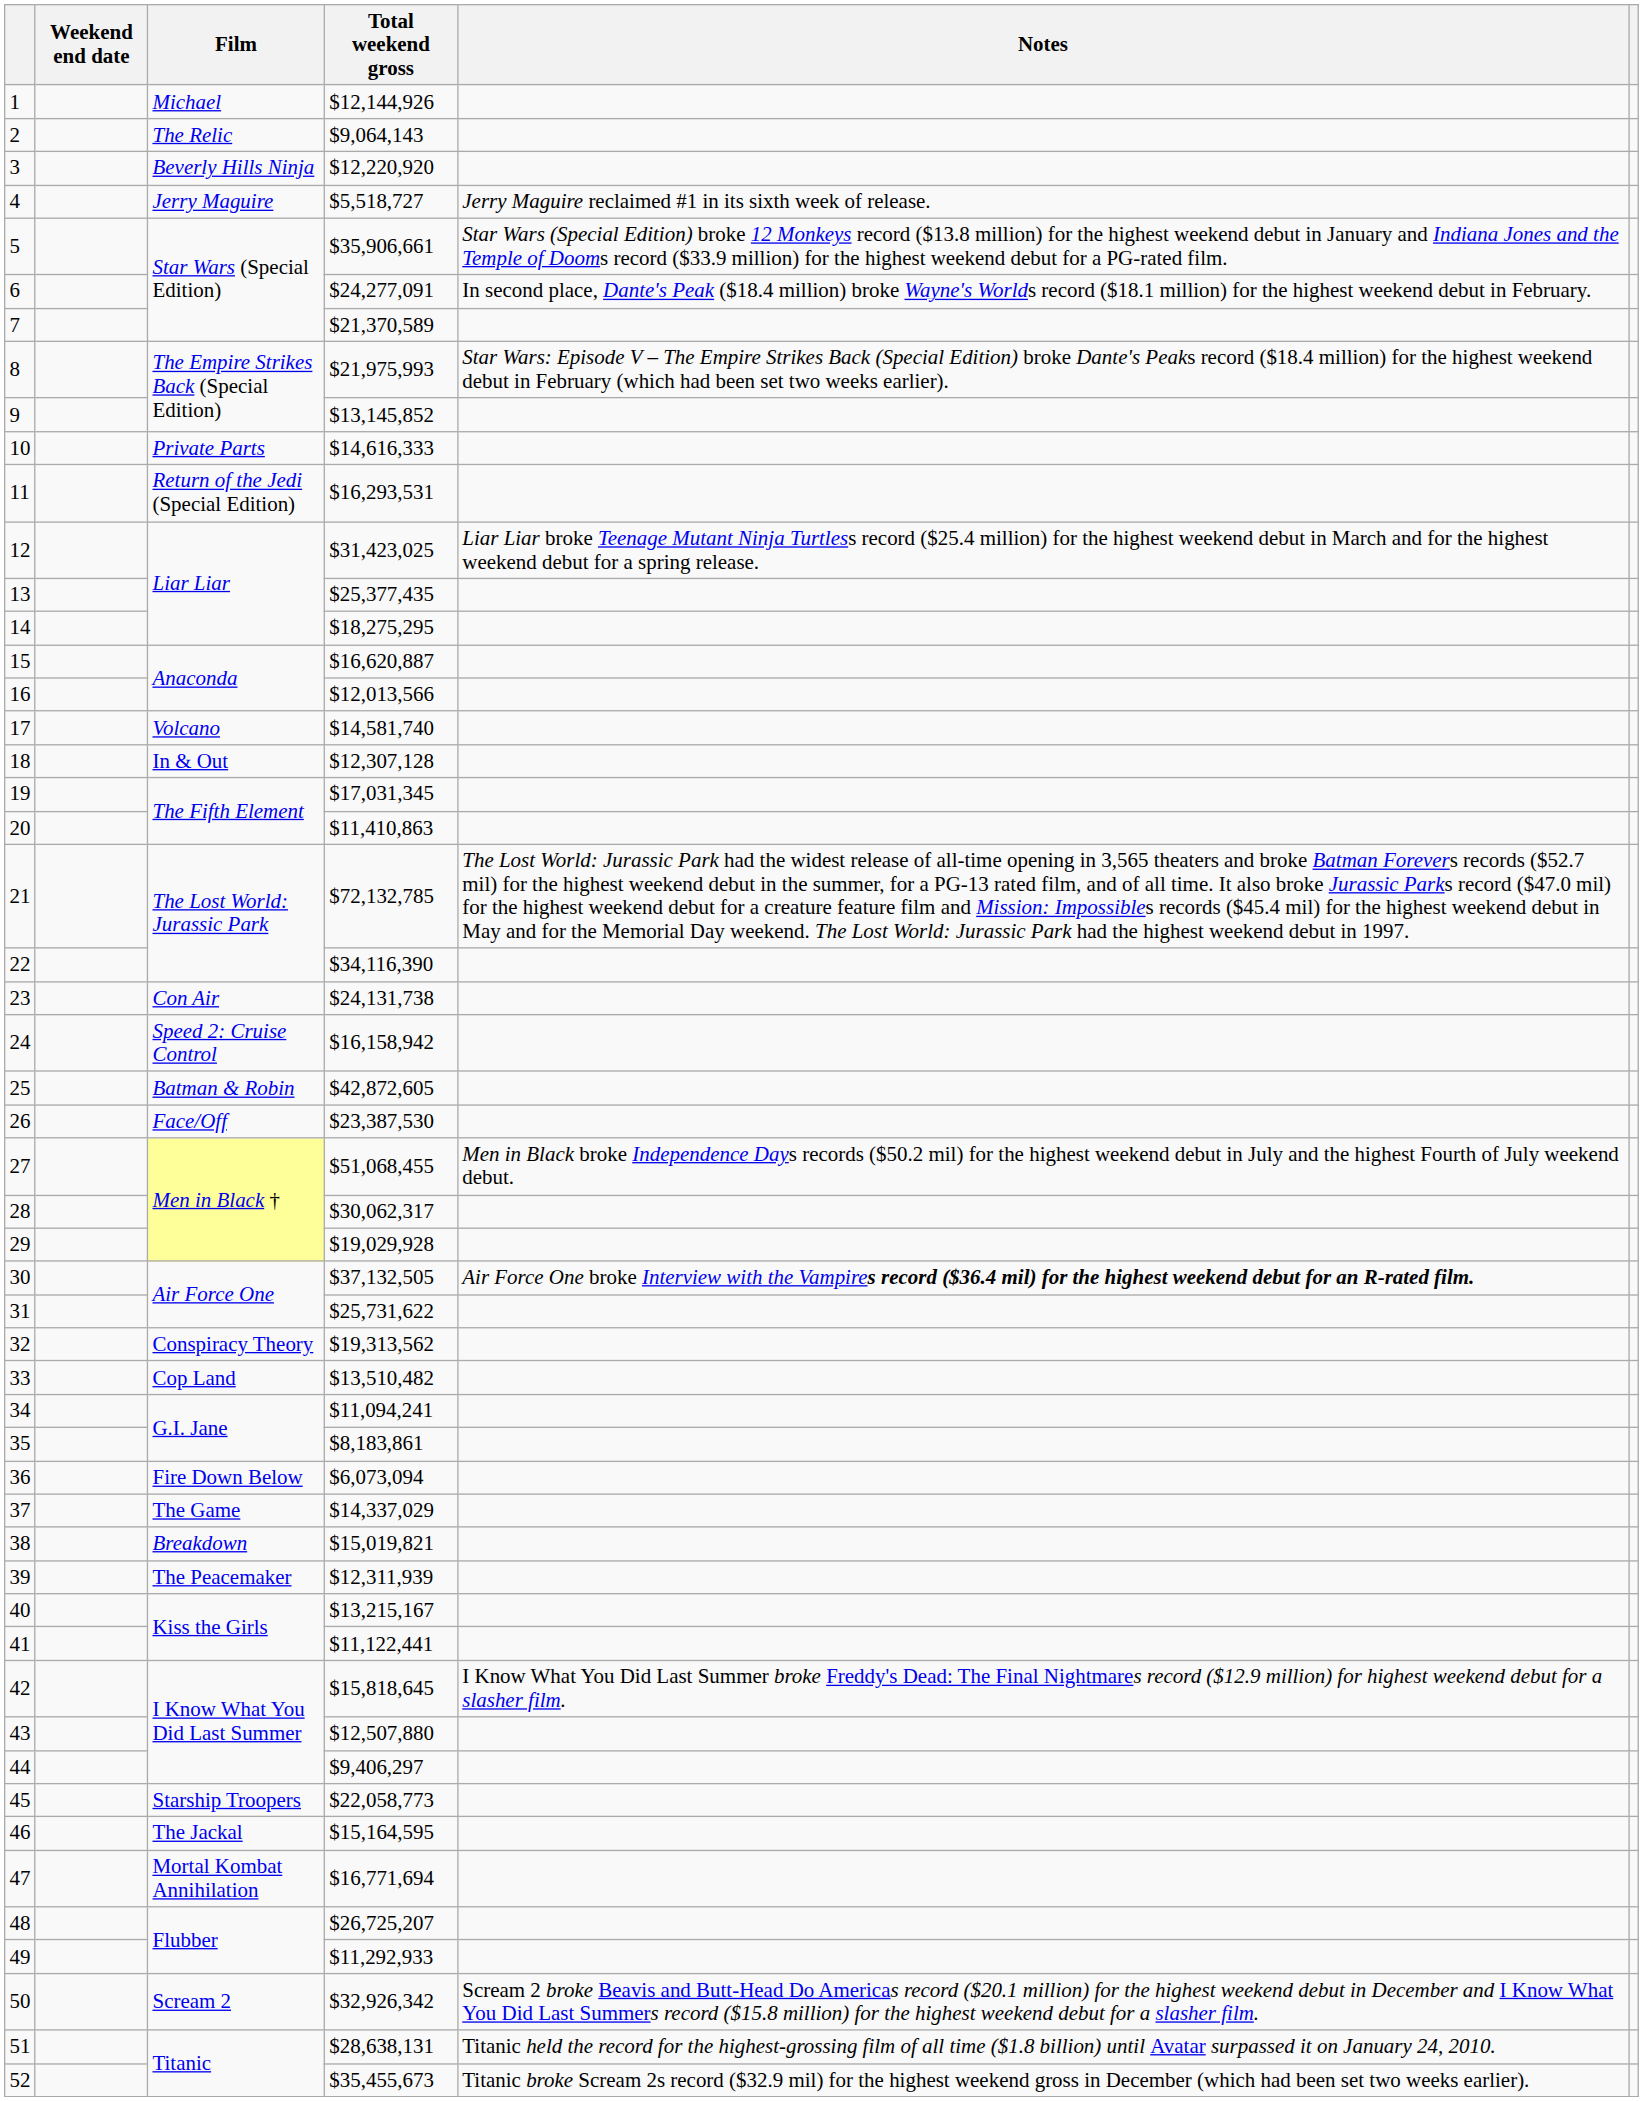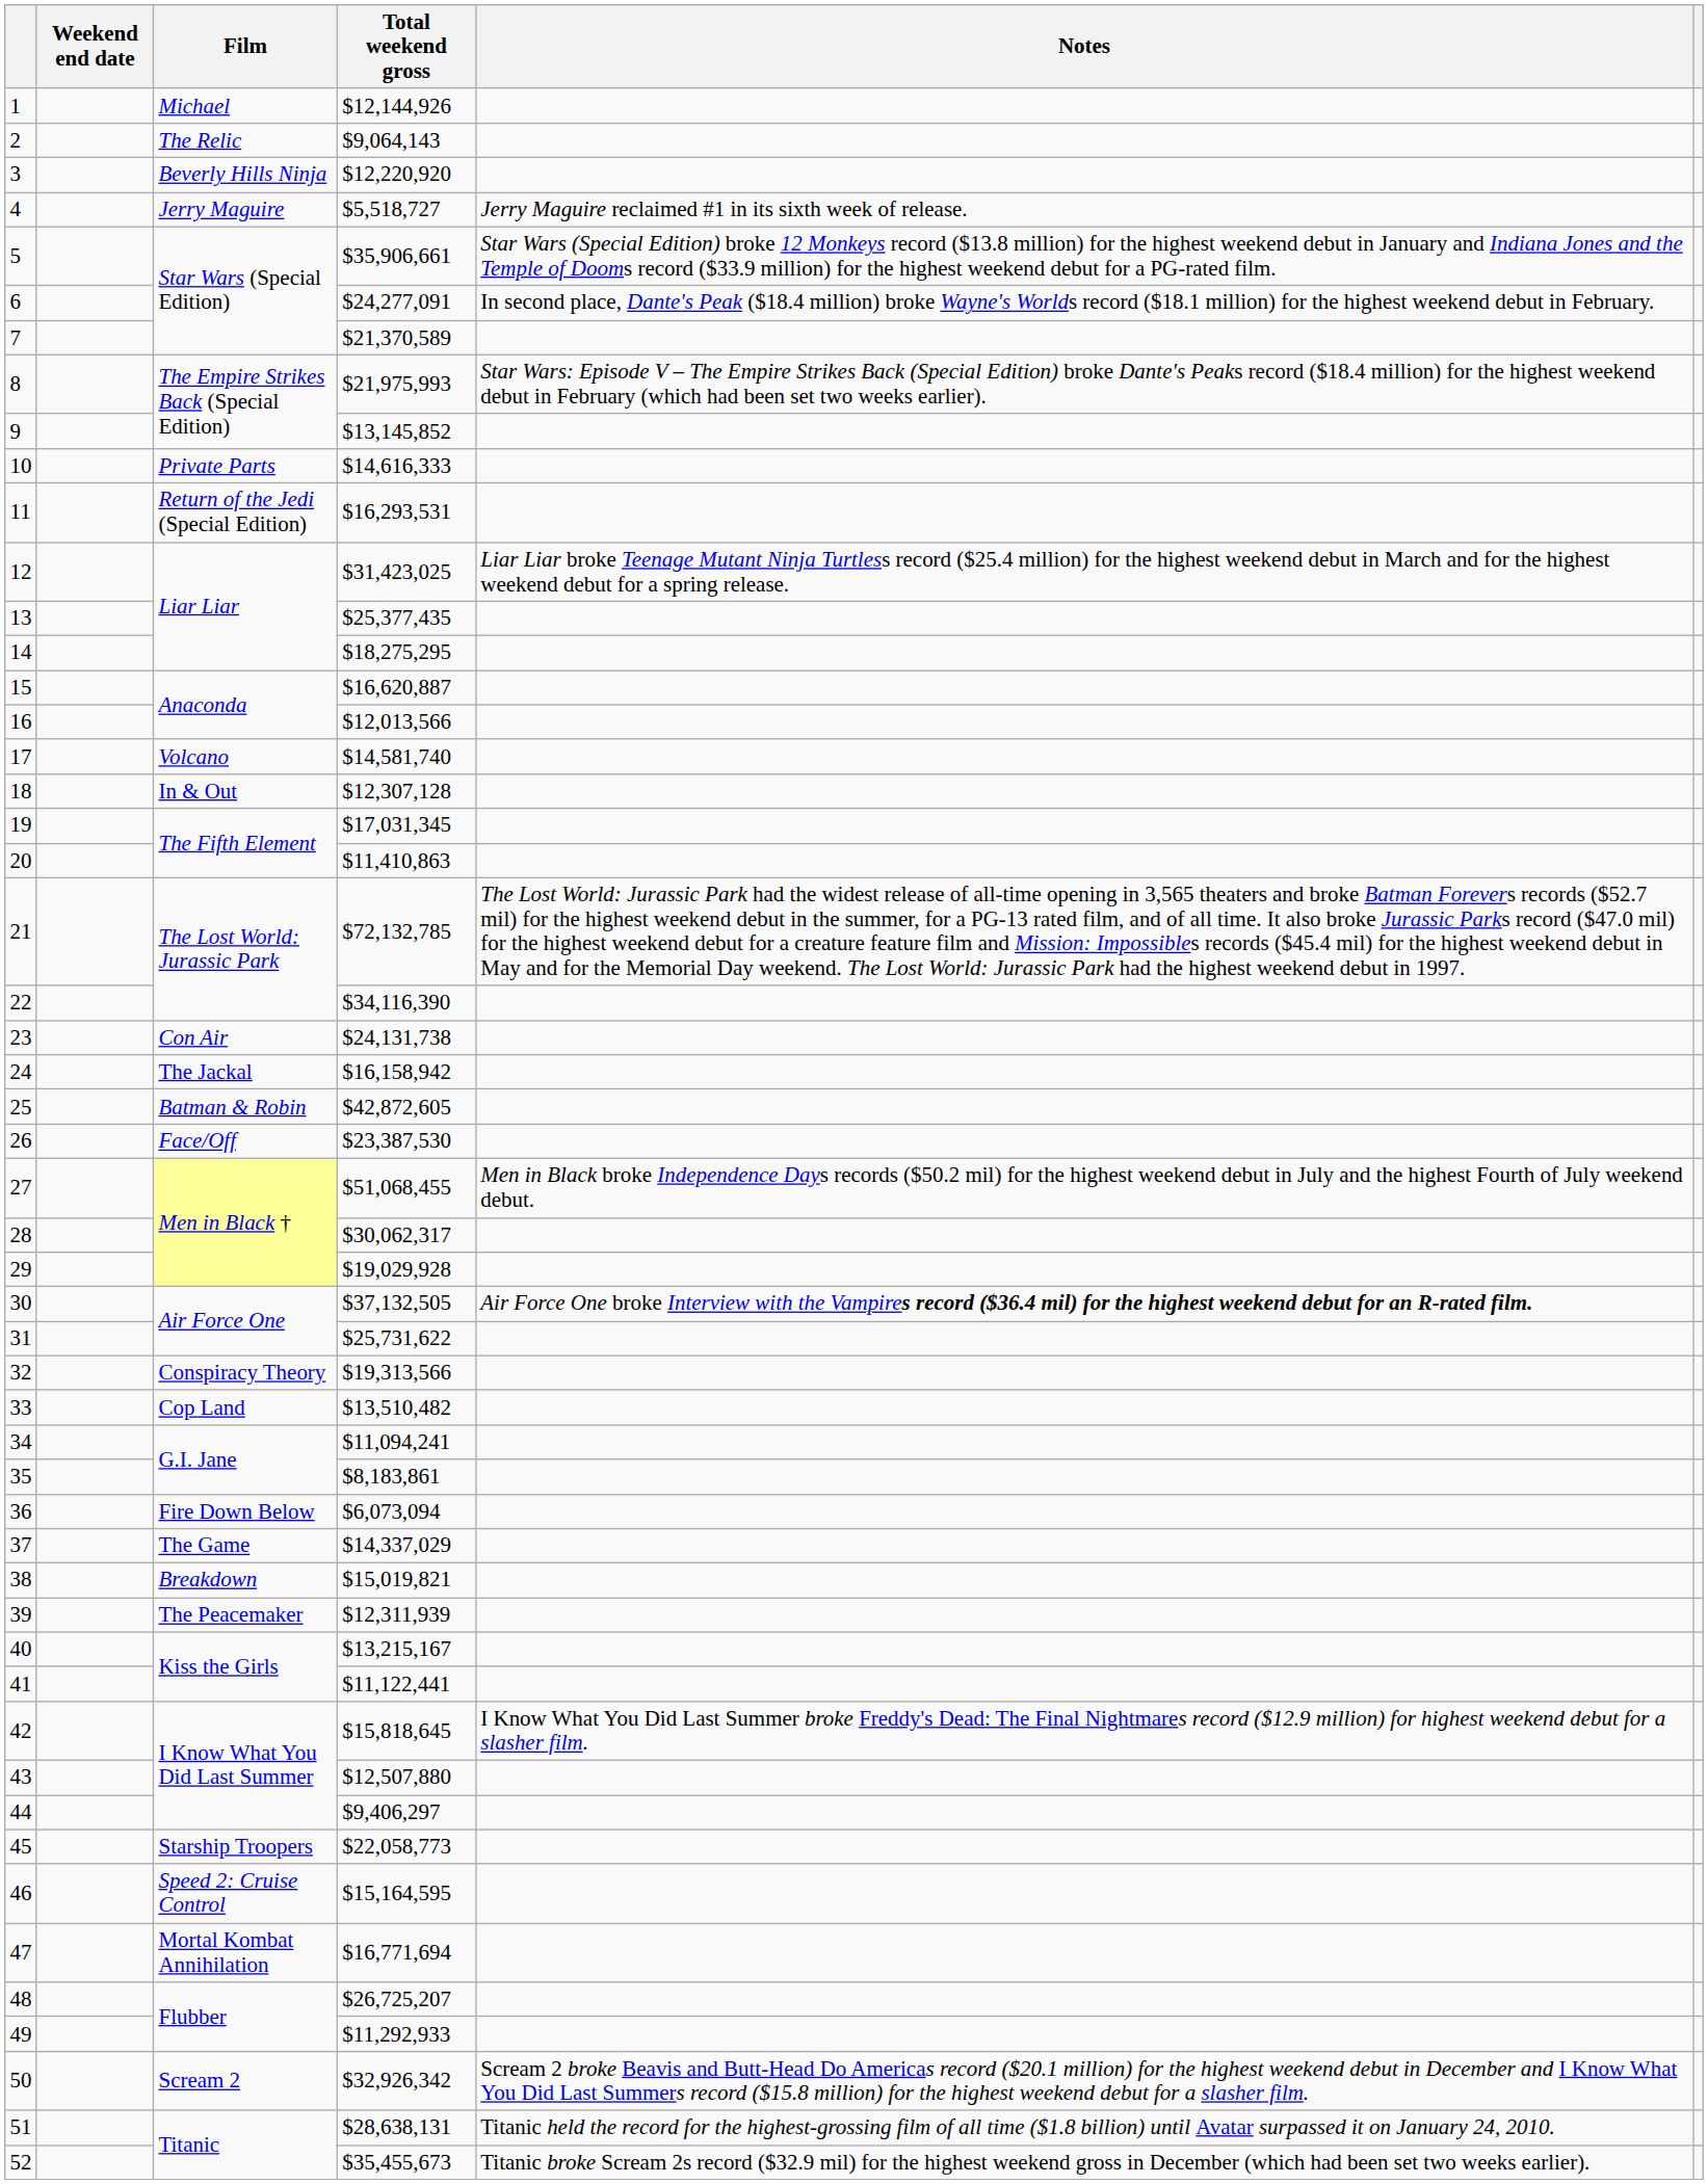24 | Film: Speed 2: Cruise Control -> The Jackal
32 | Total weekend gross: $19,313,562 -> $19,313,566
46 | Film: The Jackal -> Speed 2: Cruise Control
